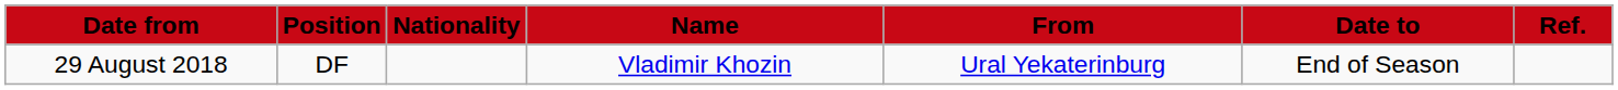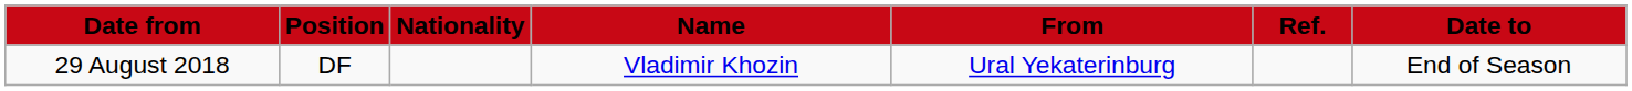columns swapped: Date to <-> Ref.
